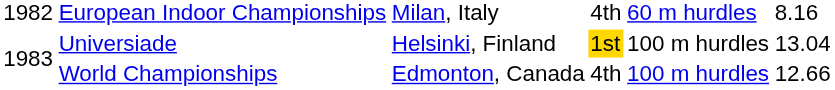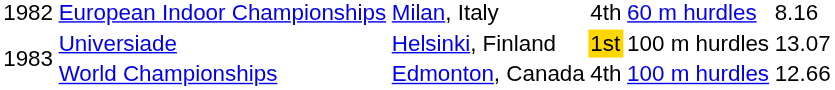Universiade | column 6: 13.04 -> 13.07
